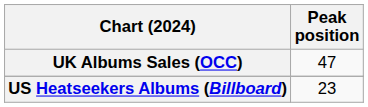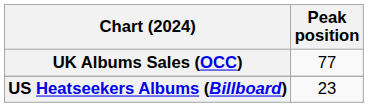UK Albums Sales (OCC) | Peak position: 47 -> 77
